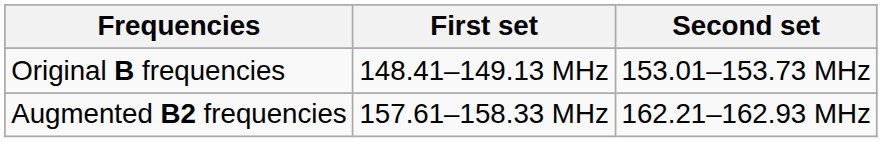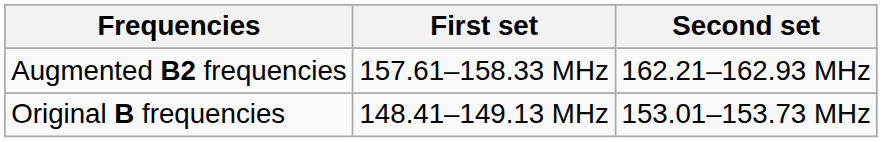rows swapped: Original B frequencies <-> Augmented B2 frequencies
